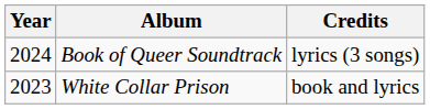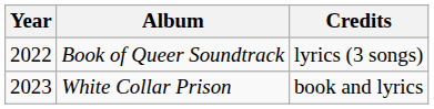Book of Queer Soundtrack | Year: 2024 -> 2022
